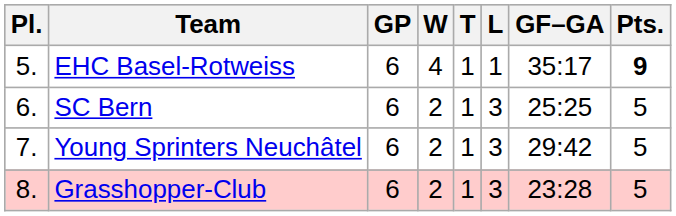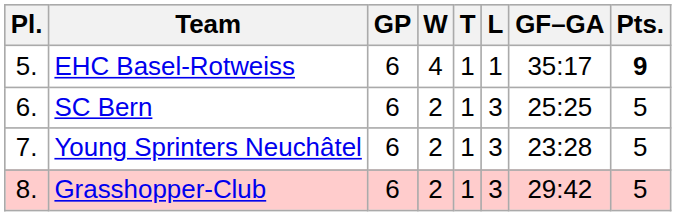Young Sprinters Neuchâtel | GF–GA: 29:42 -> 23:28
Grasshopper-Club | GF–GA: 23:28 -> 29:42
